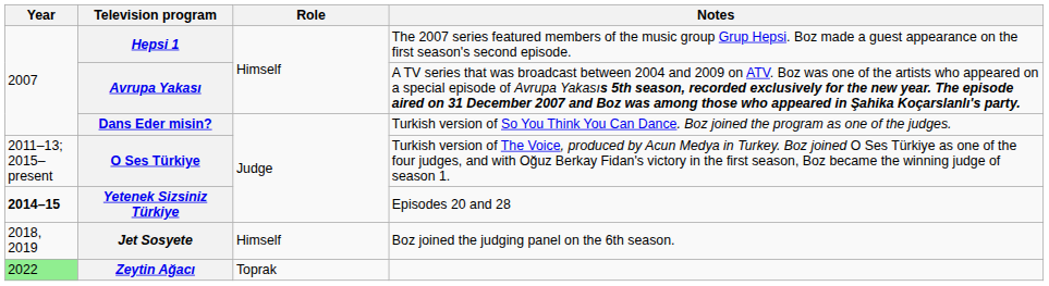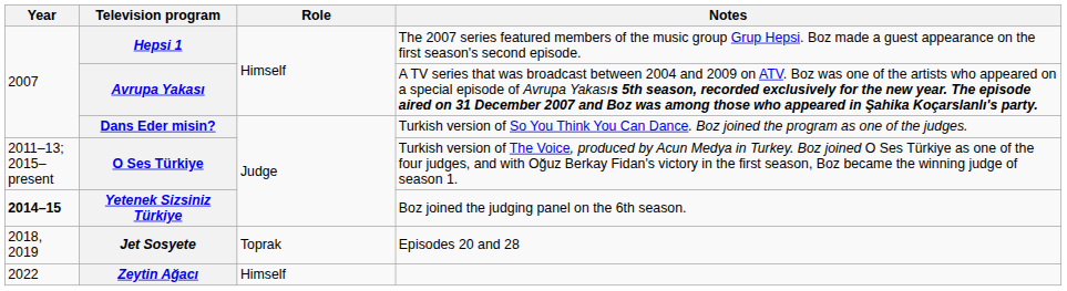Yetenek Sizsiniz Türkiye | Notes: Episodes 20 and 28 -> Boz joined the judging panel on the 6th season.
Jet Sosyete | Role: Himself -> Toprak
Jet Sosyete | Notes: Boz joined the judging panel on the 6th season. -> Episodes 20 and 28
Zeytin Ağacı | Year: lightgreen background -> no background
Zeytin Ağacı | Role: Toprak -> Himself
